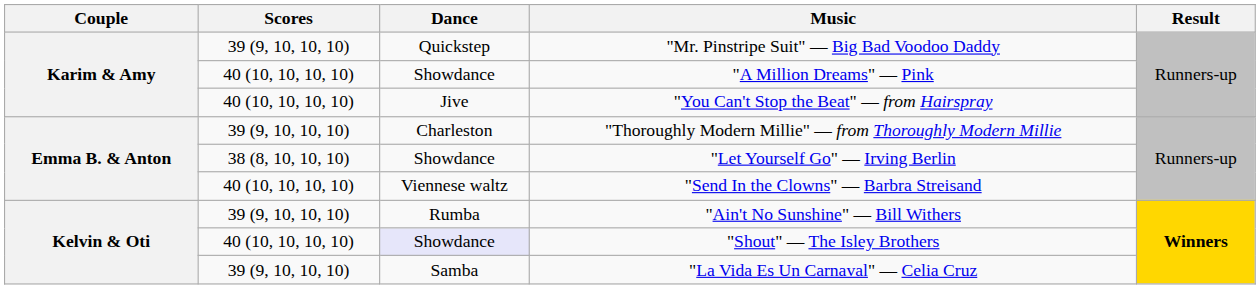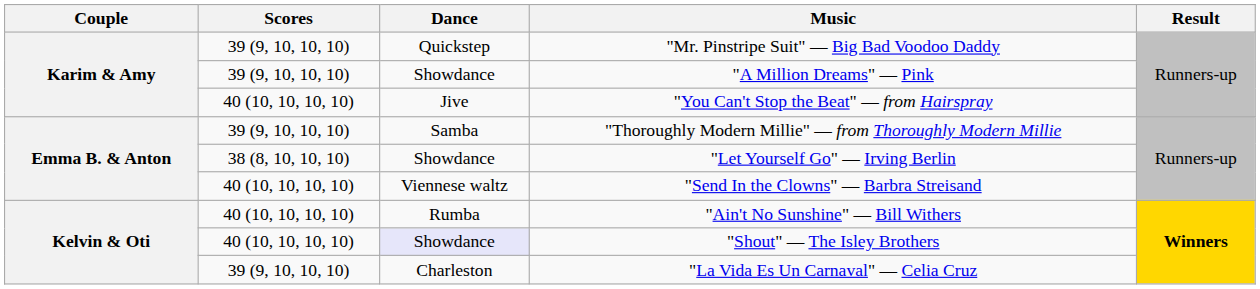"A Million Dreams" — Pink | Scores: 40 (10, 10, 10, 10) -> 39 (9, 10, 10, 10)
"Thoroughly Modern Millie" — from Thoroughly Modern Millie | Dance: Charleston -> Samba
"Ain't No Sunshine" — Bill Withers | Scores: 39 (9, 10, 10, 10) -> 40 (10, 10, 10, 10)
"La Vida Es Un Carnaval" — Celia Cruz | Dance: Samba -> Charleston
